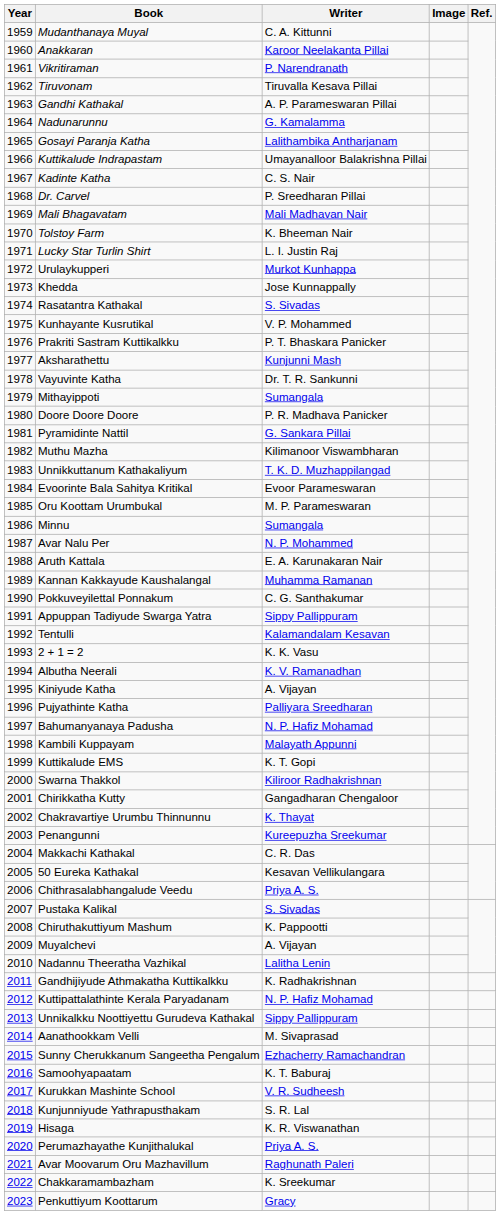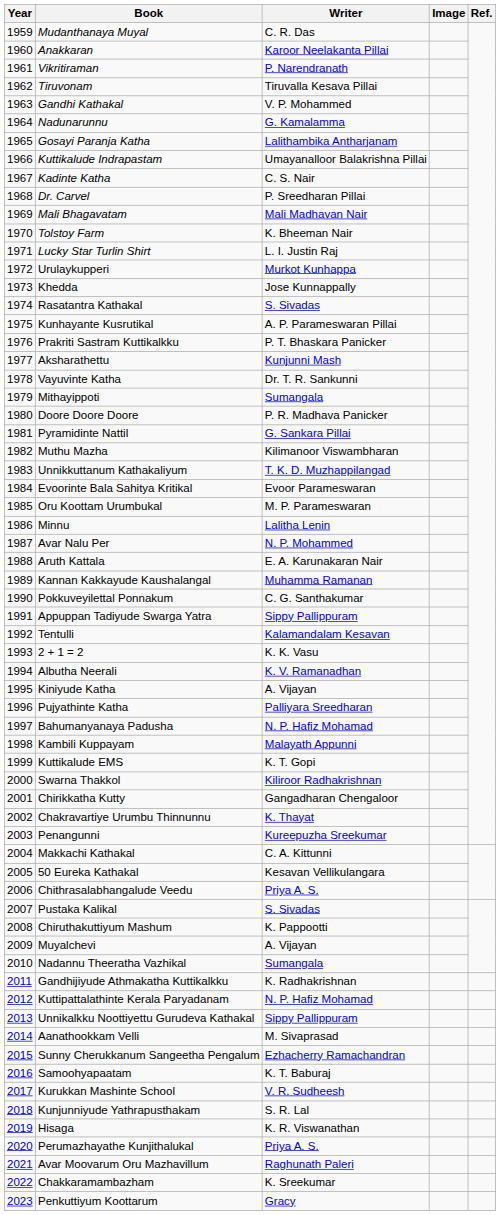Mudanthanaya Muyal | Writer: C. A. Kittunni -> C. R. Das
Gandhi Kathakal | Writer: A. P. Parameswaran Pillai -> V. P. Mohammed
Kunhayante Kusrutikal | Writer: V. P. Mohammed -> A. P. Parameswaran Pillai
Minnu | Writer: Sumangala -> Lalitha Lenin
Makkachi Kathakal | Writer: C. R. Das -> C. A. Kittunni
Nadannu Theeratha Vazhikal | Writer: Lalitha Lenin -> Sumangala
